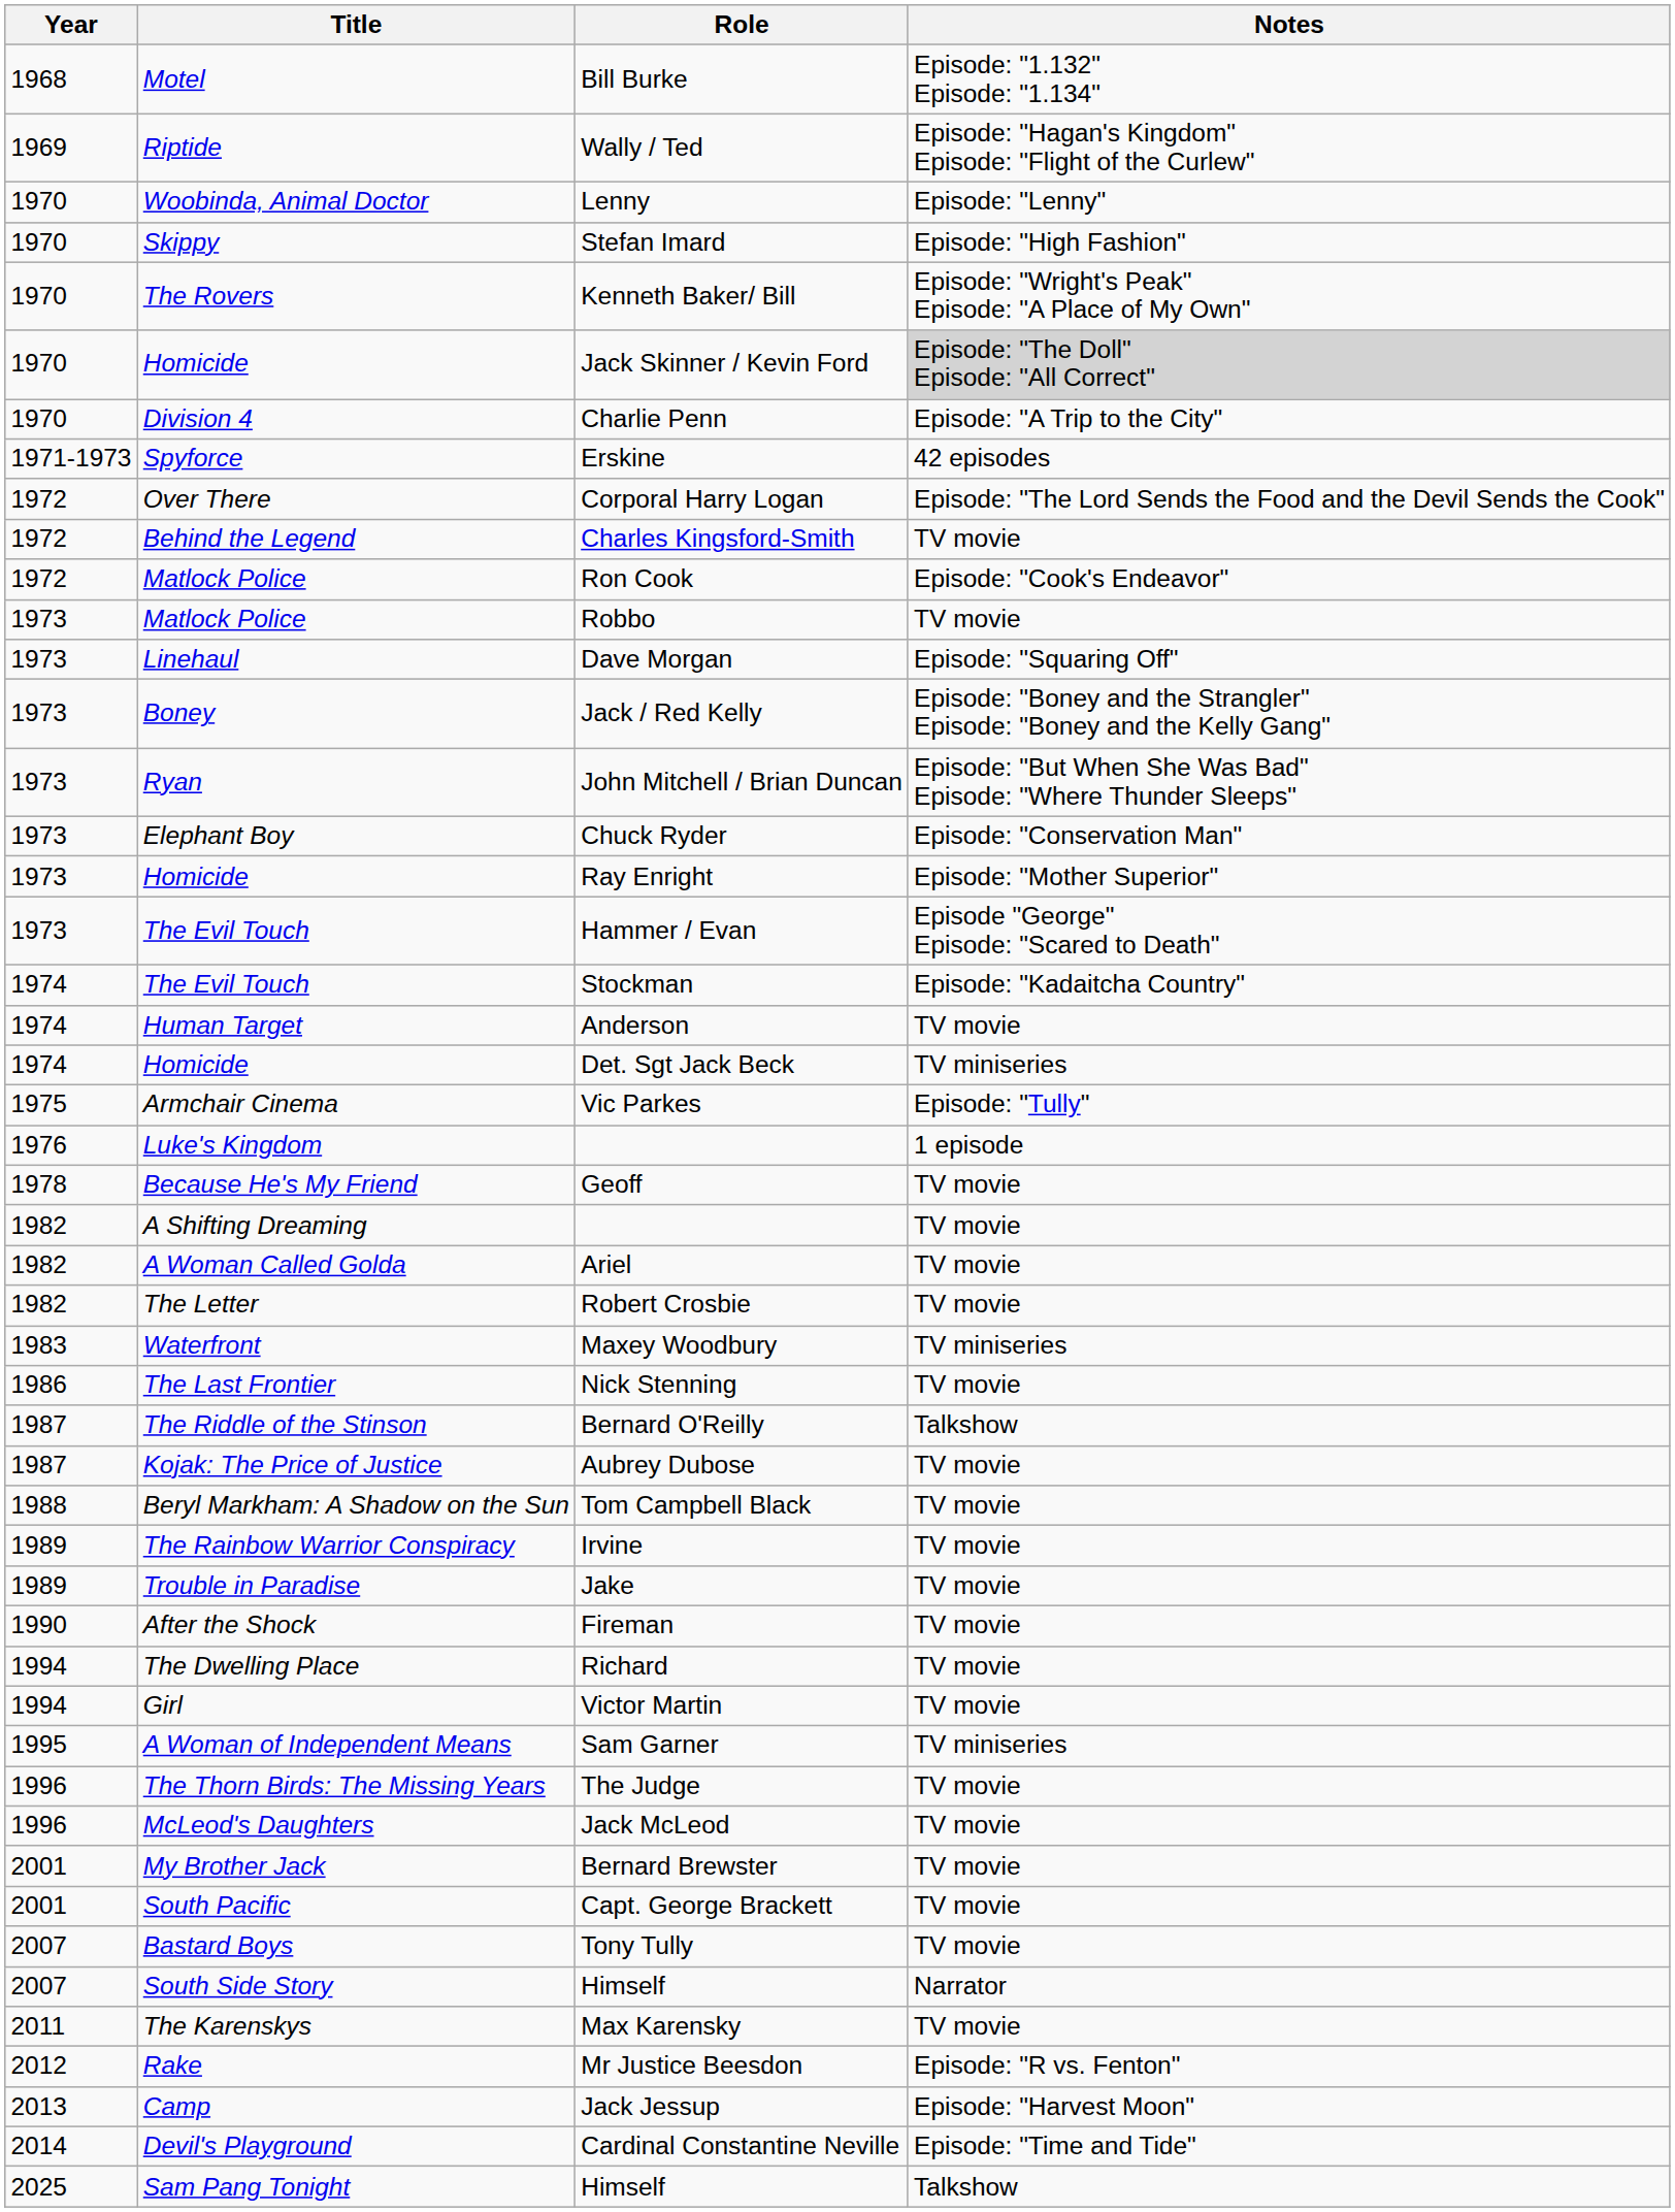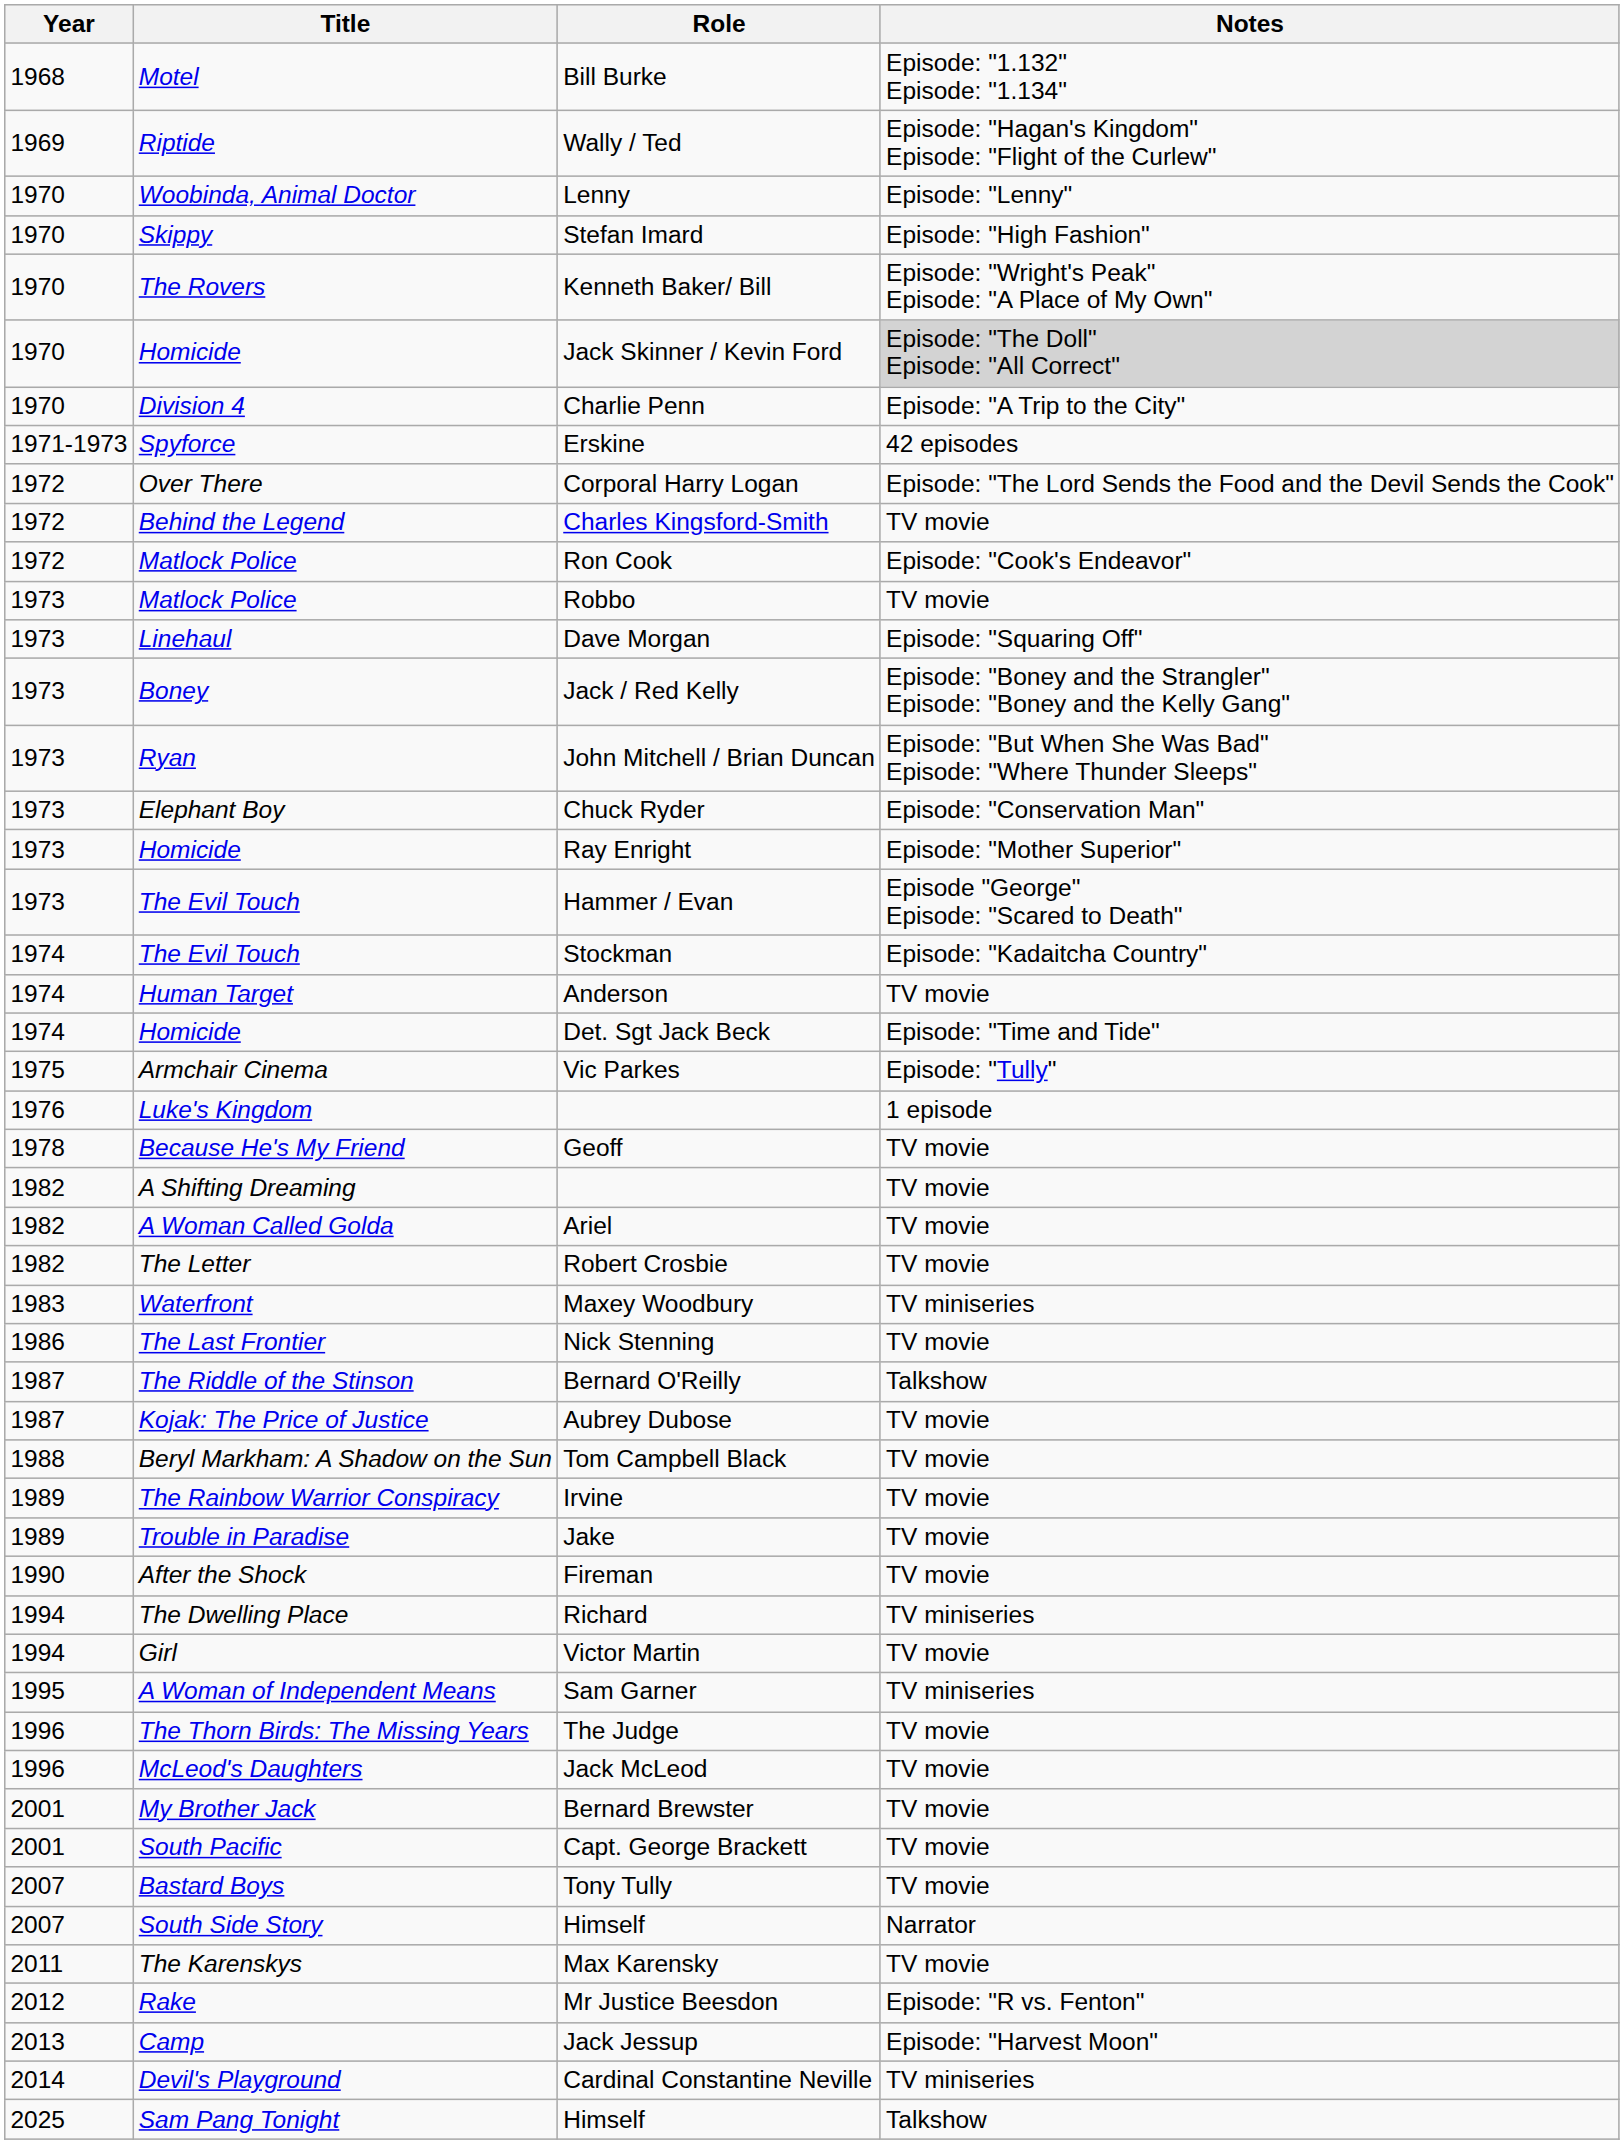Det. Sgt Jack Beck | Notes: TV miniseries -> Episode: "Time and Tide"
Richard | Notes: TV movie -> TV miniseries
Cardinal Constantine Neville | Notes: Episode: "Time and Tide" -> TV miniseries
